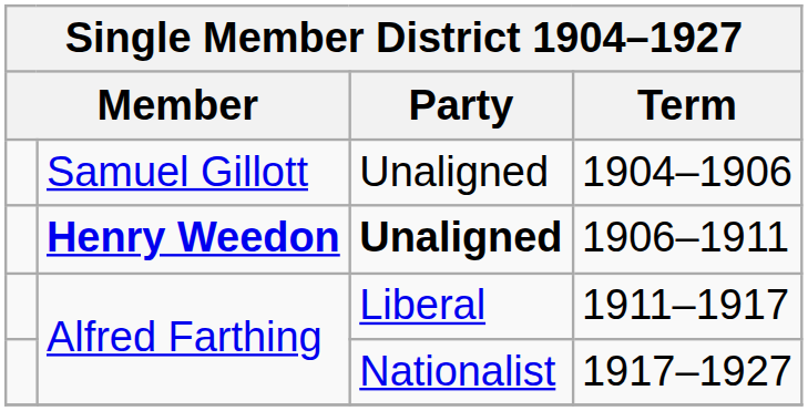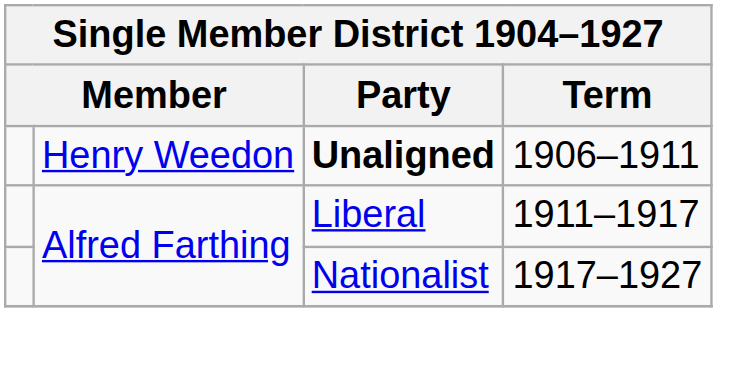- row: Samuel Gillott | Unaligned | 1904–1906
1906–1911 | column 2: bold -> normal
